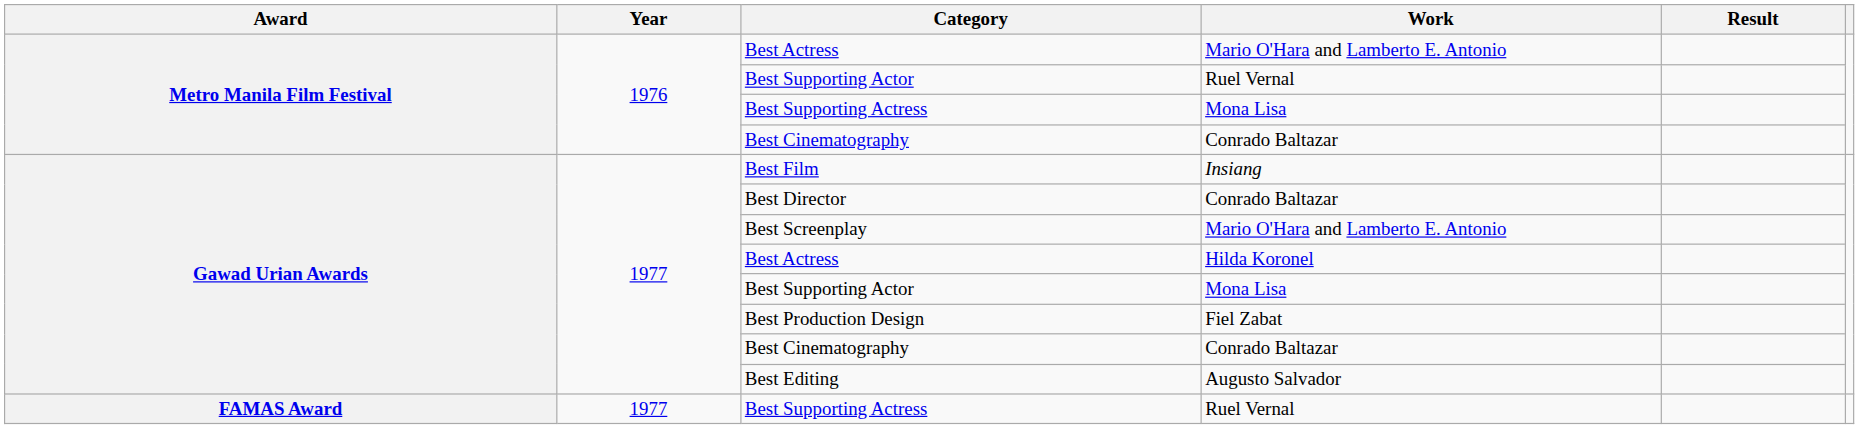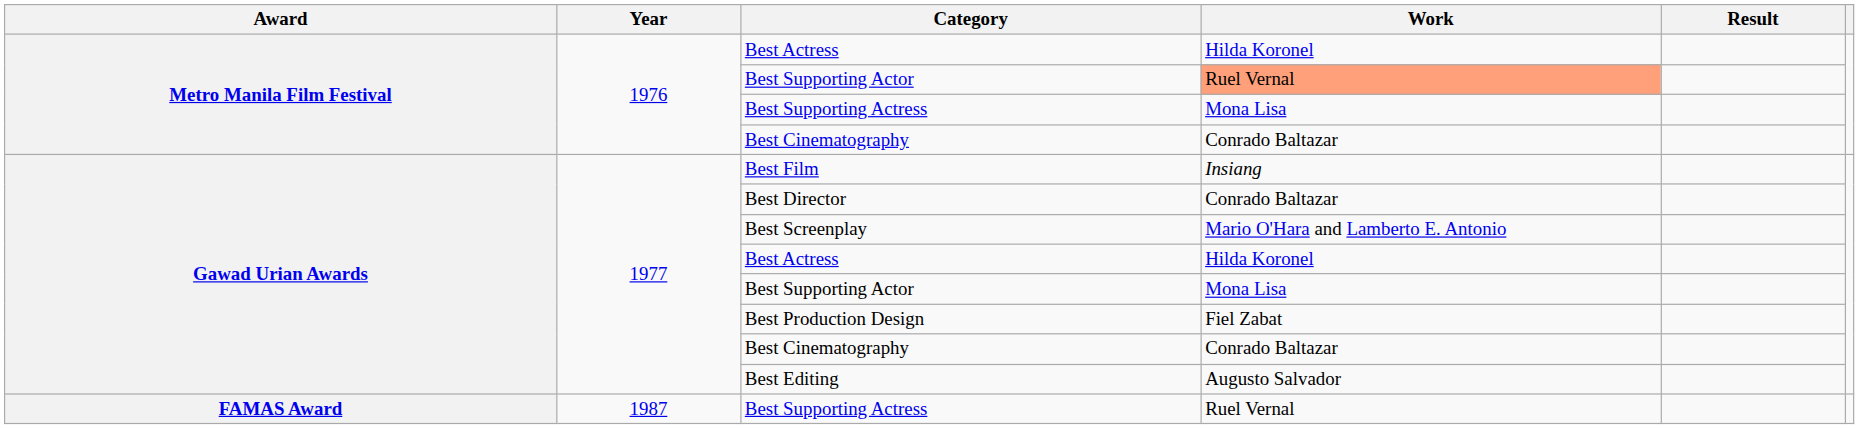Metro Manila Film Festival / Best Actress | Work: Mario O'Hara and Lamberto E. Antonio -> Hilda Koronel
Metro Manila Film Festival / Best Supporting Actor | Work: no background -> lightsalmon background
FAMAS Award / Best Supporting Actress | Year: 1977 -> 1987
